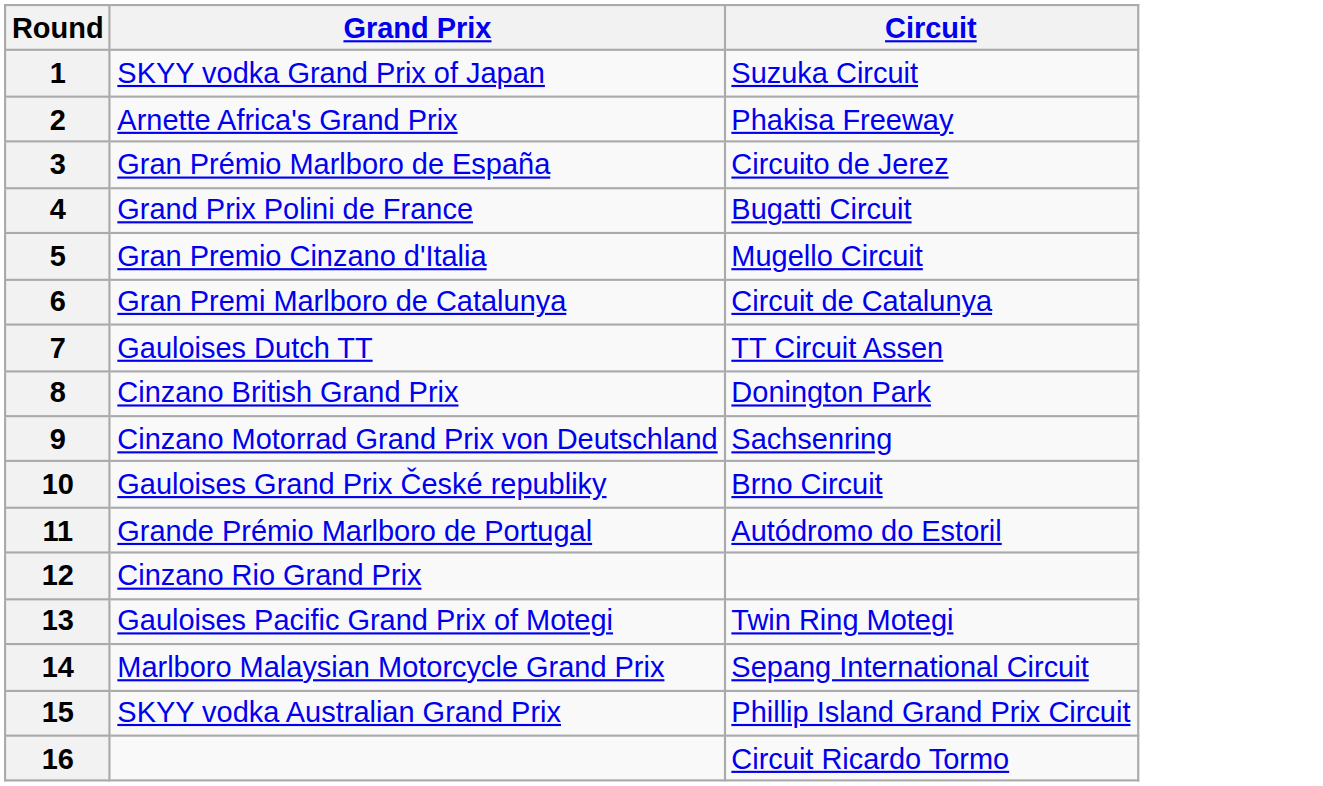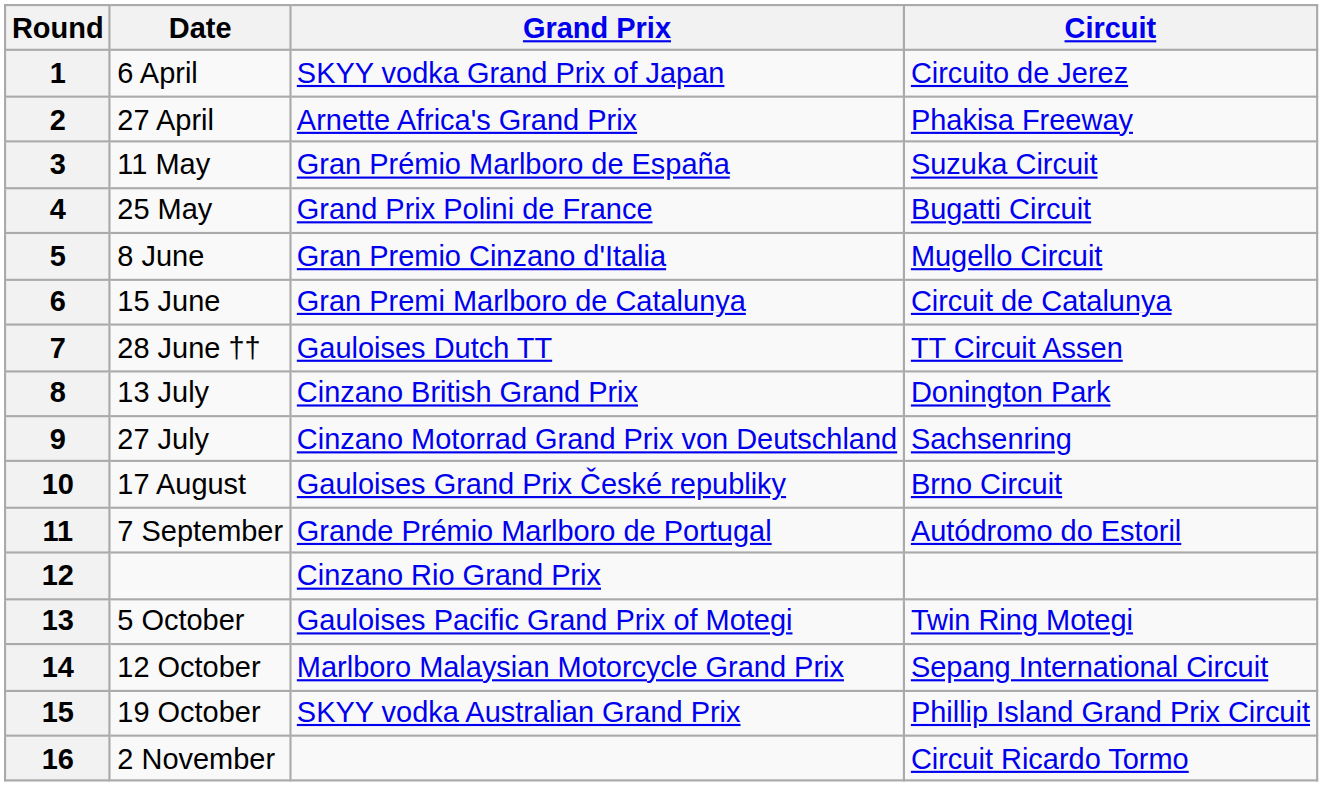+ column: Date | 6 April | 27 April | 11 May | 25 May | 8 June | 15 June | 28 June †† | 13 July | 27 July | 17 August | 7 September | 5 October | 12 October | 19 October | 2 November
1 | Circuit: Suzuka Circuit -> Circuito de Jerez
3 | Circuit: Circuito de Jerez -> Suzuka Circuit
